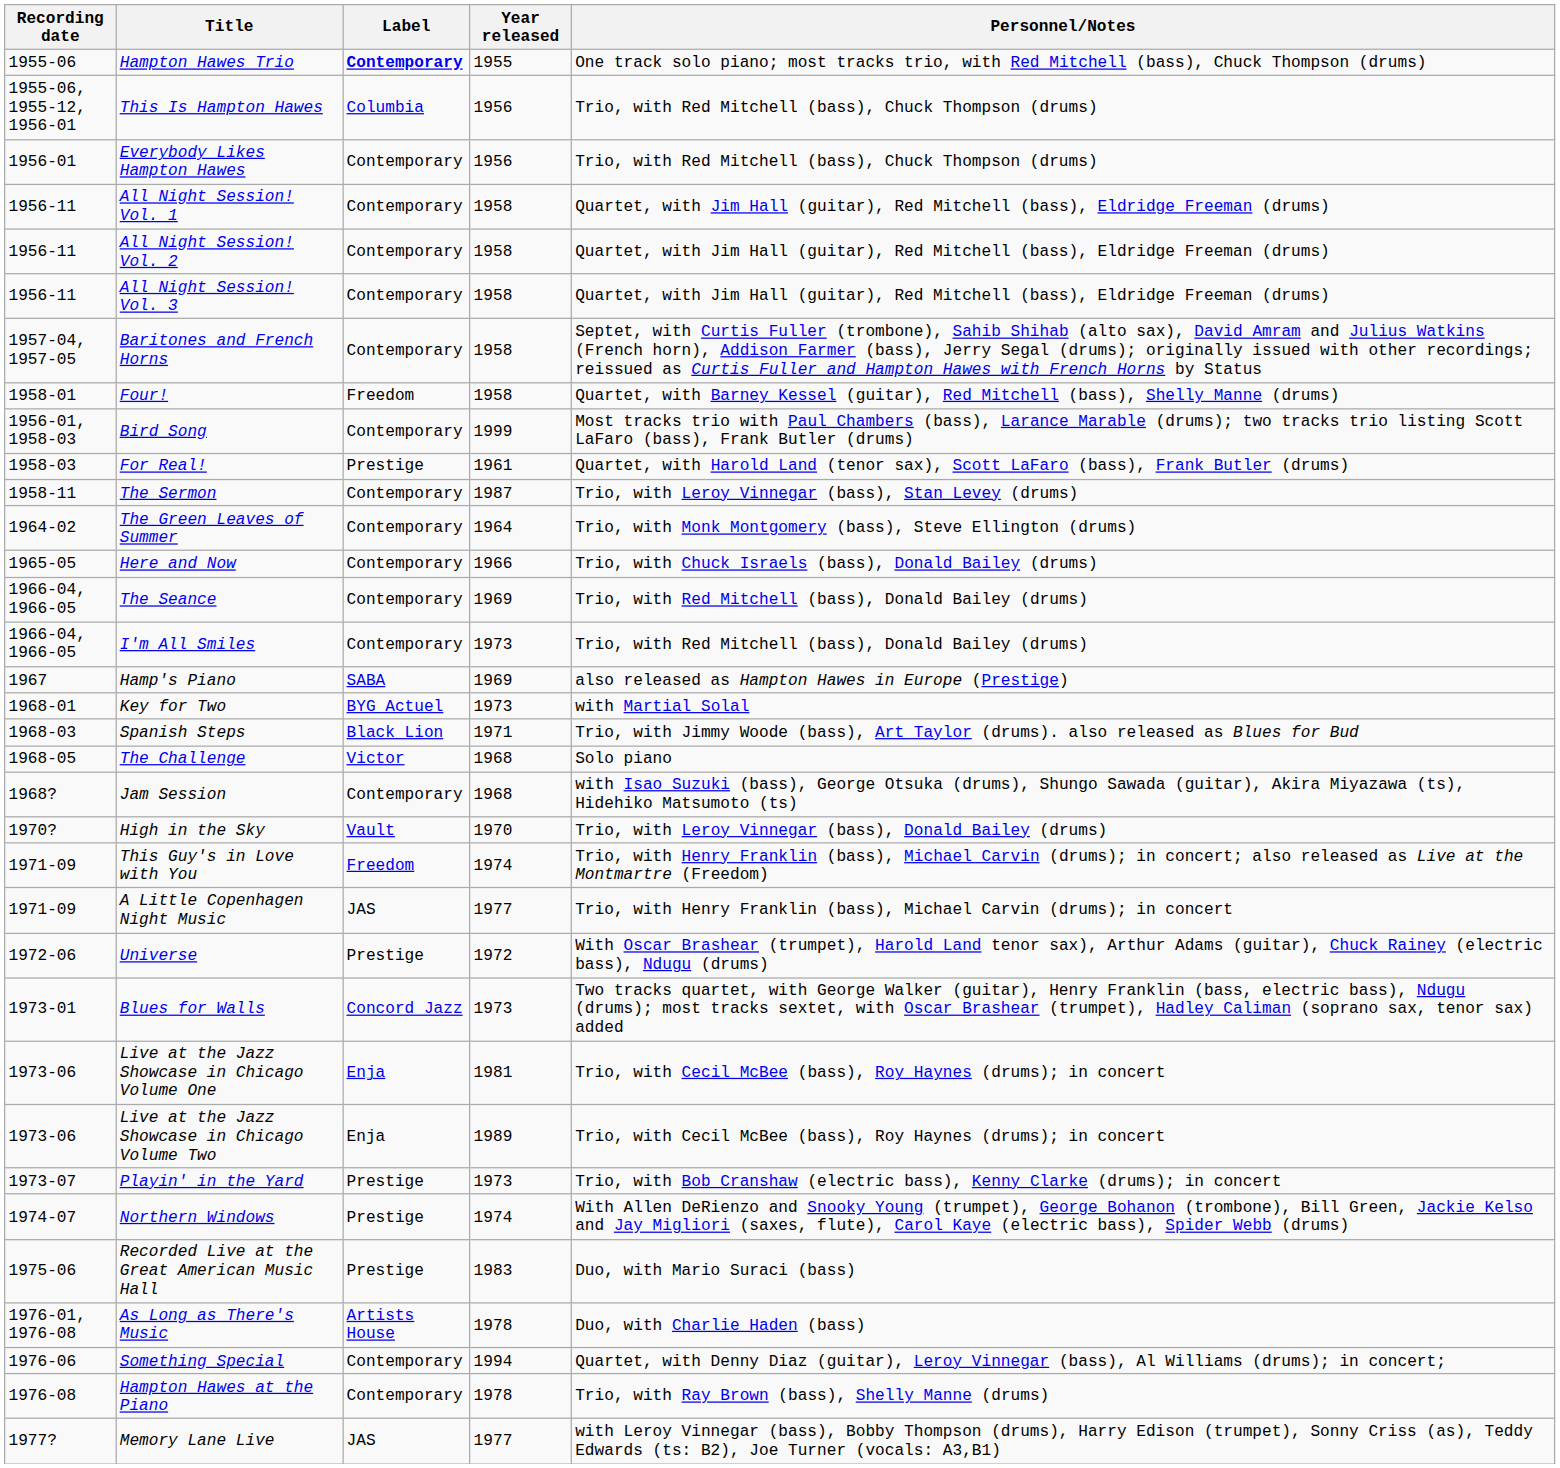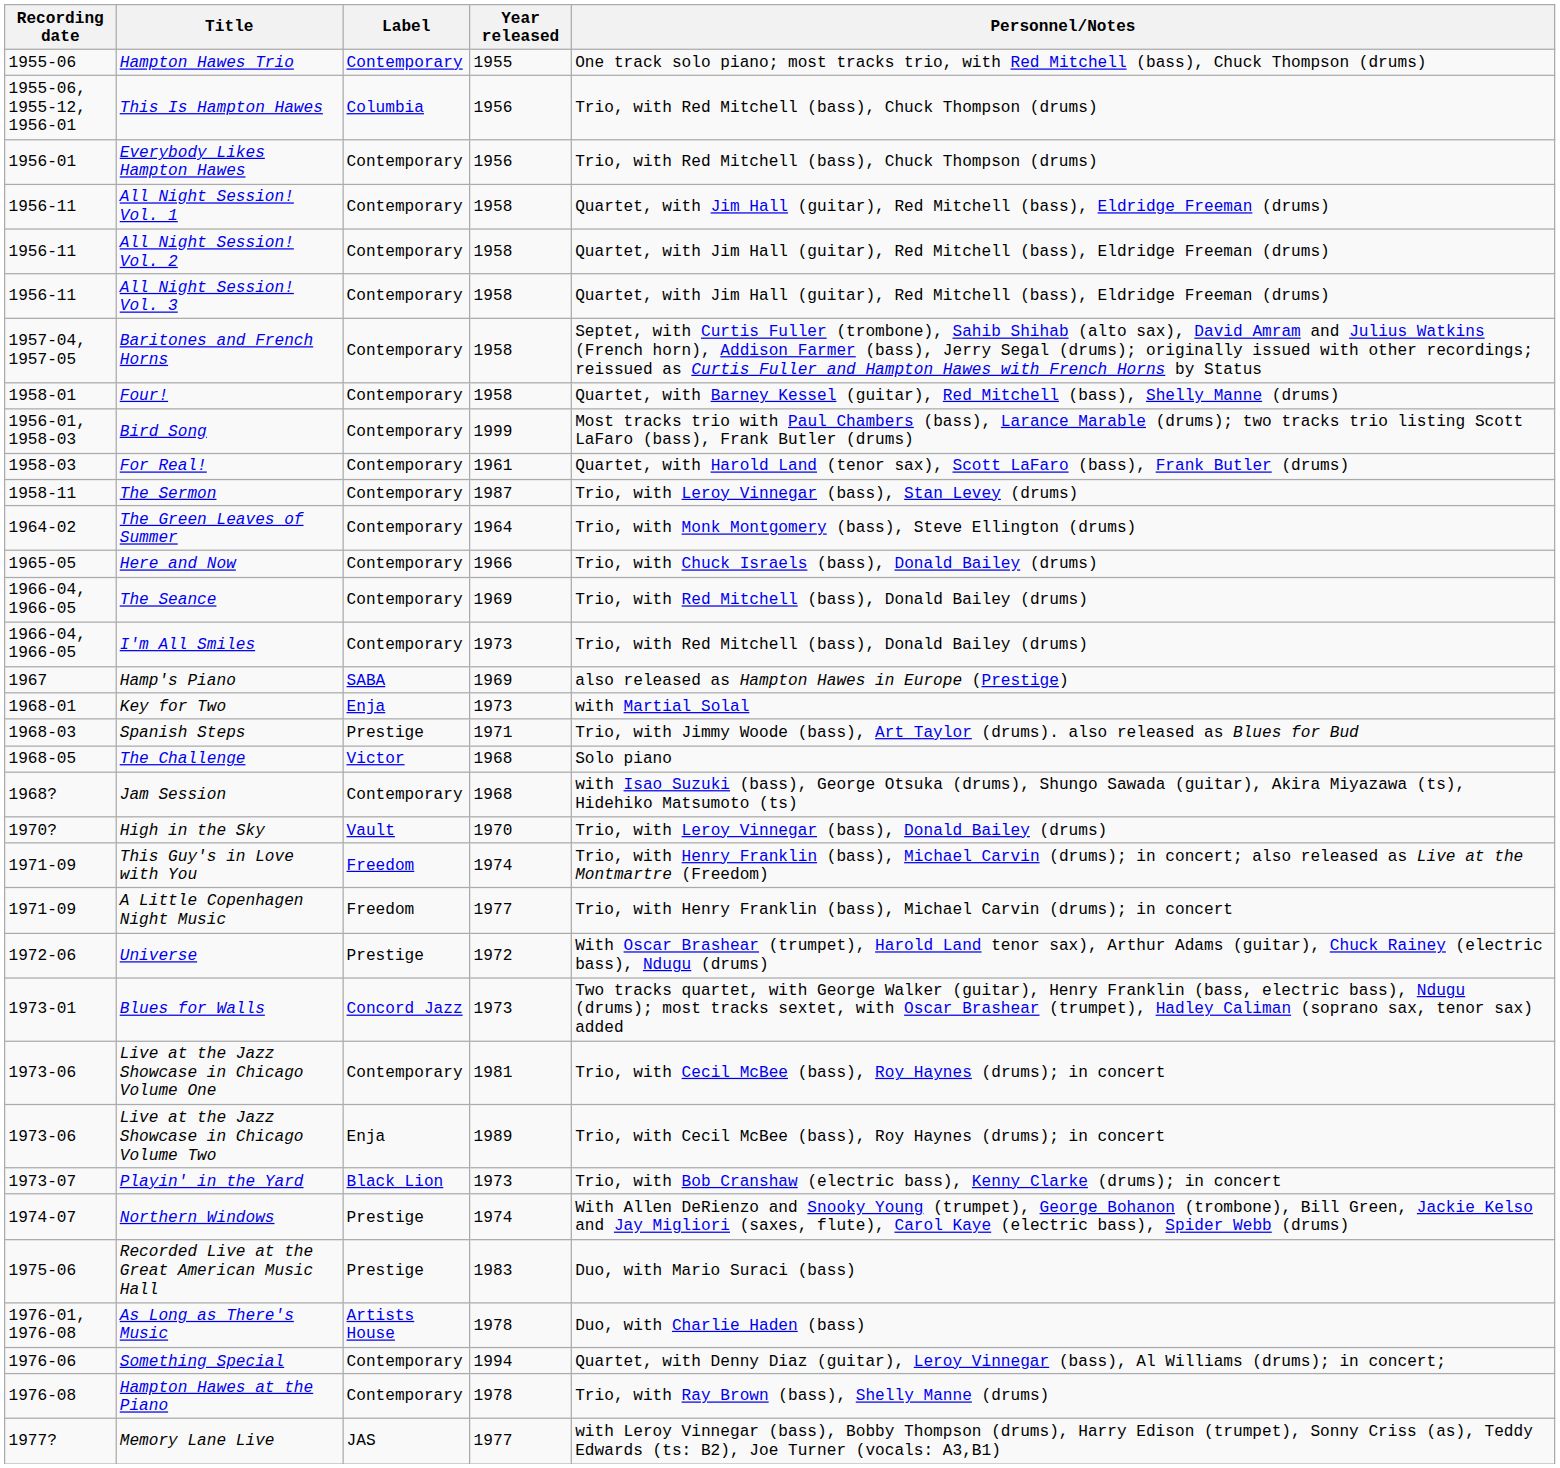Hampton Hawes Trio | Label: bold -> normal
Four! | Label: Freedom -> Contemporary
For Real! | Label: Prestige -> Contemporary
Key for Two | Label: BYG Actuel -> Enja
Spanish Steps | Label: Black Lion -> Prestige
A Little Copenhagen Night Music | Label: JAS -> Freedom
Live at the Jazz Showcase in Chicago Volume One | Label: Enja -> Contemporary
Playin' in the Yard | Label: Prestige -> Black Lion
